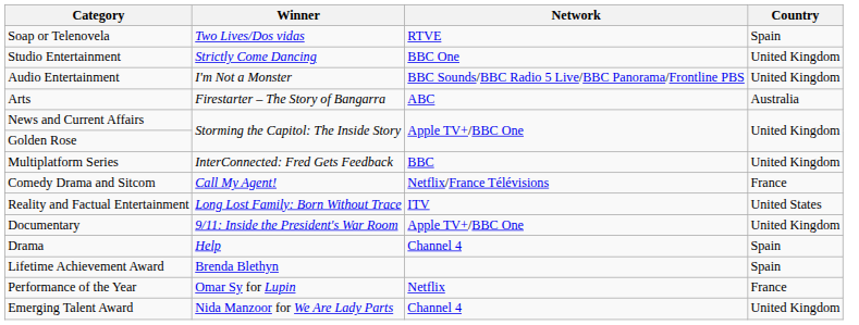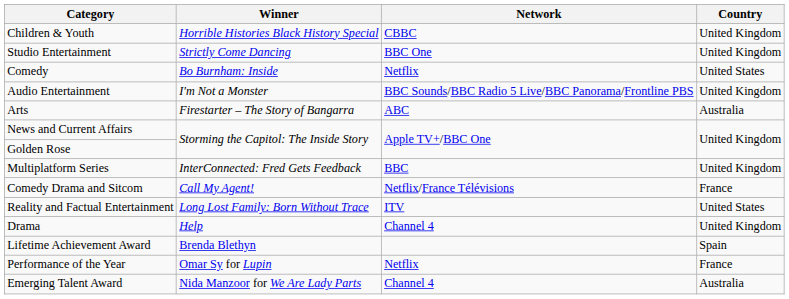- row: Soap or Telenovela | Two Lives/Dos vidas | RTVE | Spain
+ row: Children & Youth | Horrible Histories Black History Special | CBBC | United Kingdom
+ row: Comedy | Bo Burnham: Inside | Netflix | United States
- row: Documentary | 9/11: Inside the President's War Room | Apple TV+/BBC One | United Kingdom
Drama | Country: Spain -> United Kingdom
Emerging Talent Award | Country: United Kingdom -> Australia
